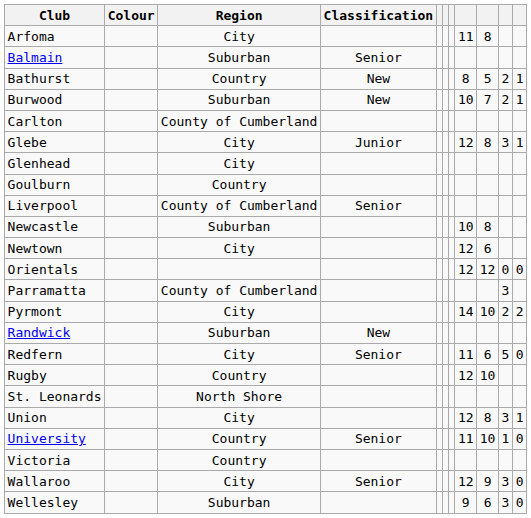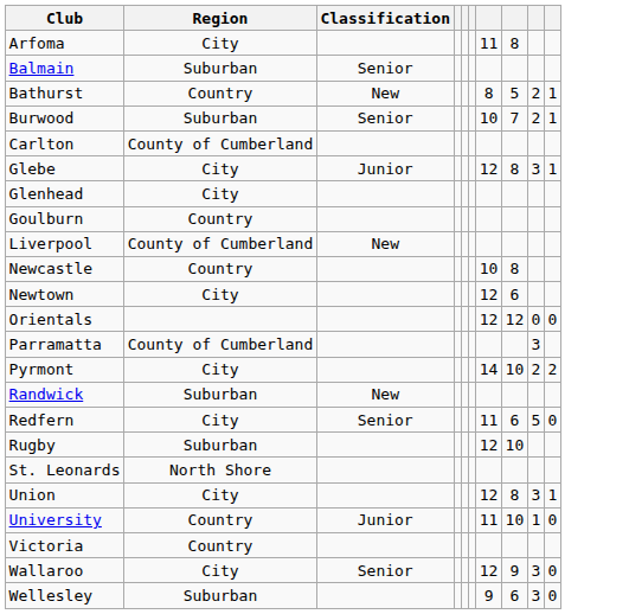- column: Colour
Burwood | Classification: New -> Senior
Liverpool | Classification: Senior -> New
Newcastle | Region: Suburban -> Country
Rugby | Region: Country -> Suburban
University | Classification: Senior -> Junior
